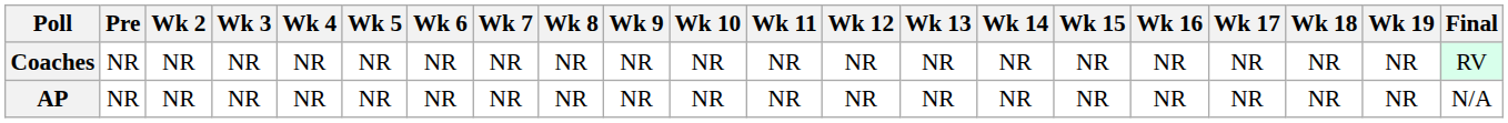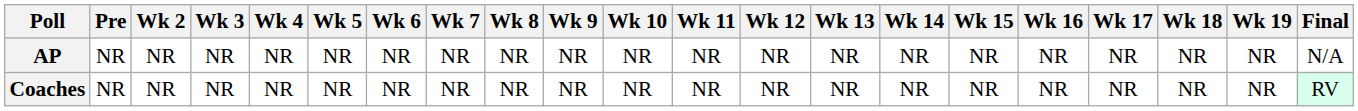rows swapped: AP <-> Coaches
